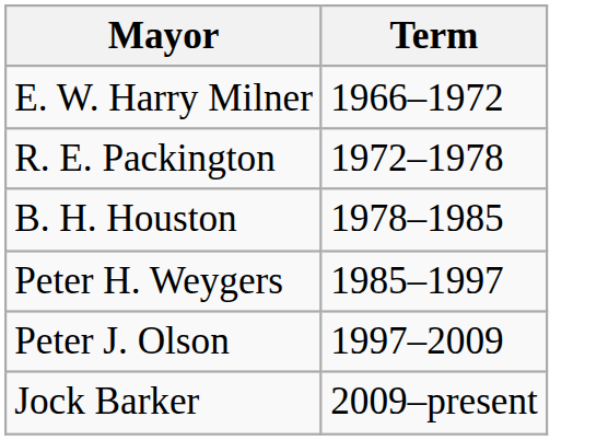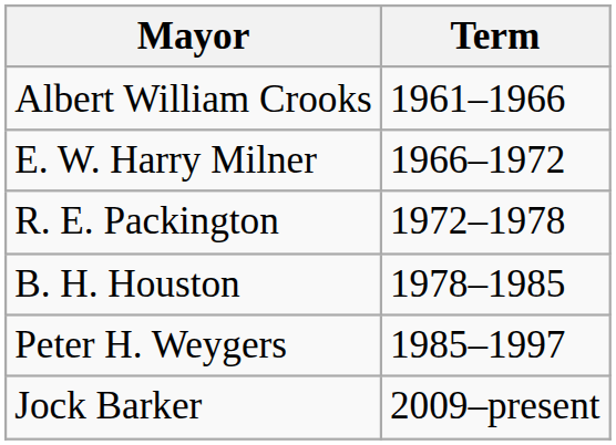+ row: Albert William Crooks | 1961–1966
- row: Peter J. Olson | 1997–2009
